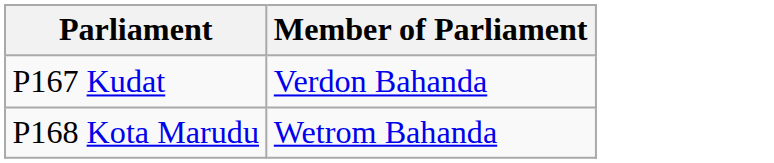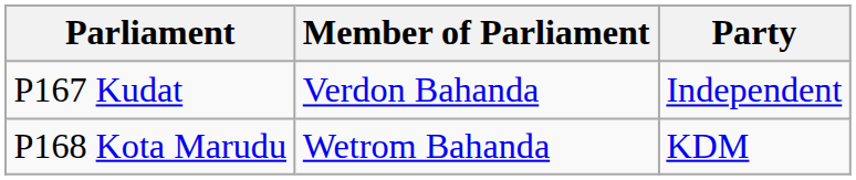+ column: Party | Independent | KDM
